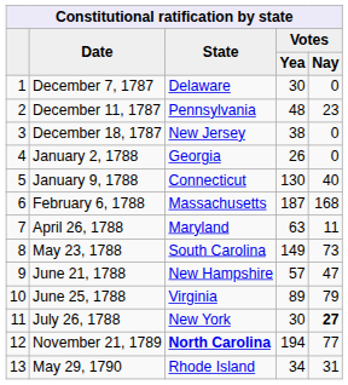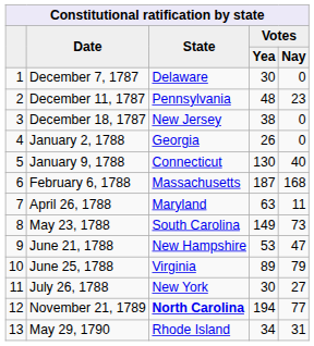June 21, 1788 | Votes / Yea: 57 -> 53
July 26, 1788 | Votes / Nay: bold -> normal
